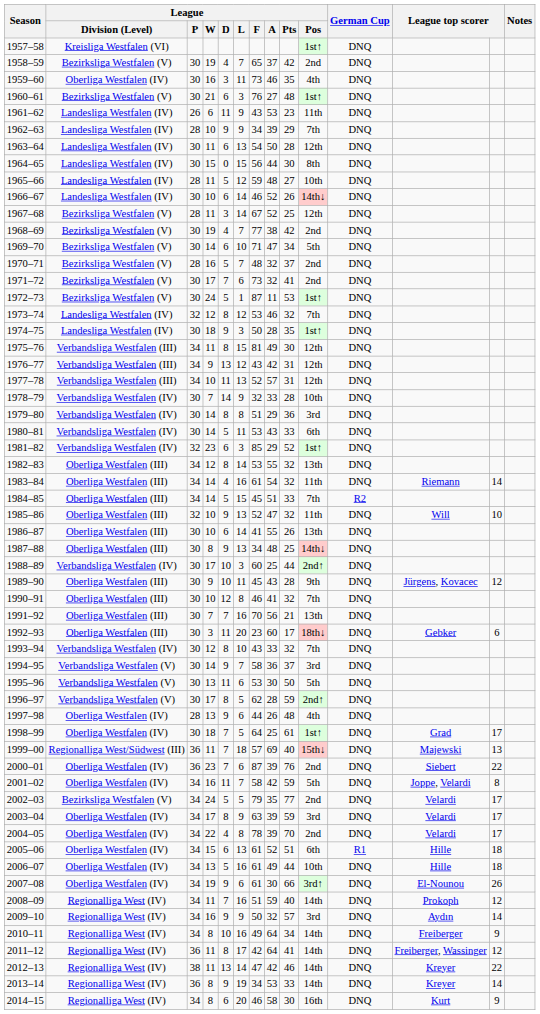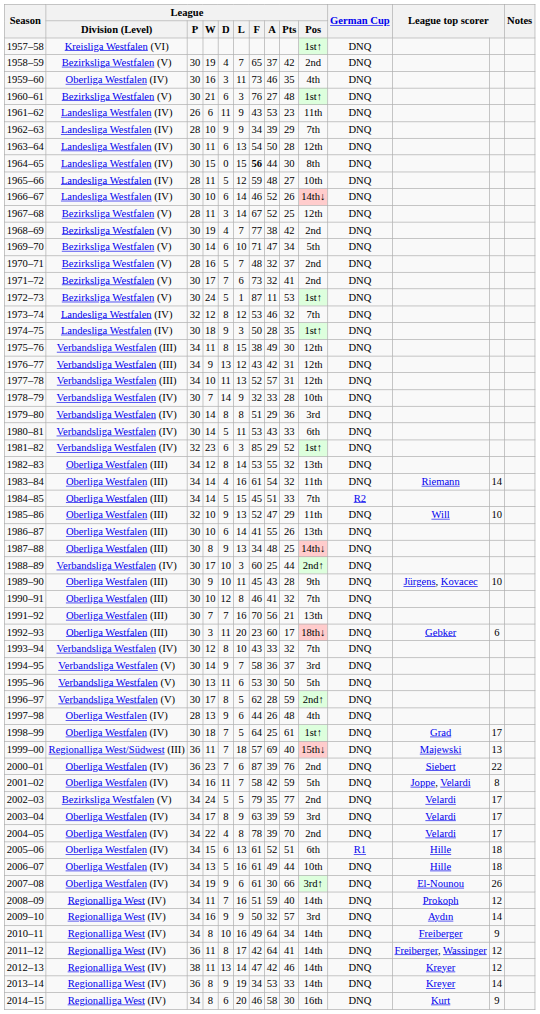1964–65 | League / F: normal -> bold
1975–76 | League / F: 81 -> 38
1985–86 | League / Pts: 32 -> 29
1989–90 | column 13: 12 -> 10
2012–13 | column 13: 22 -> 12
